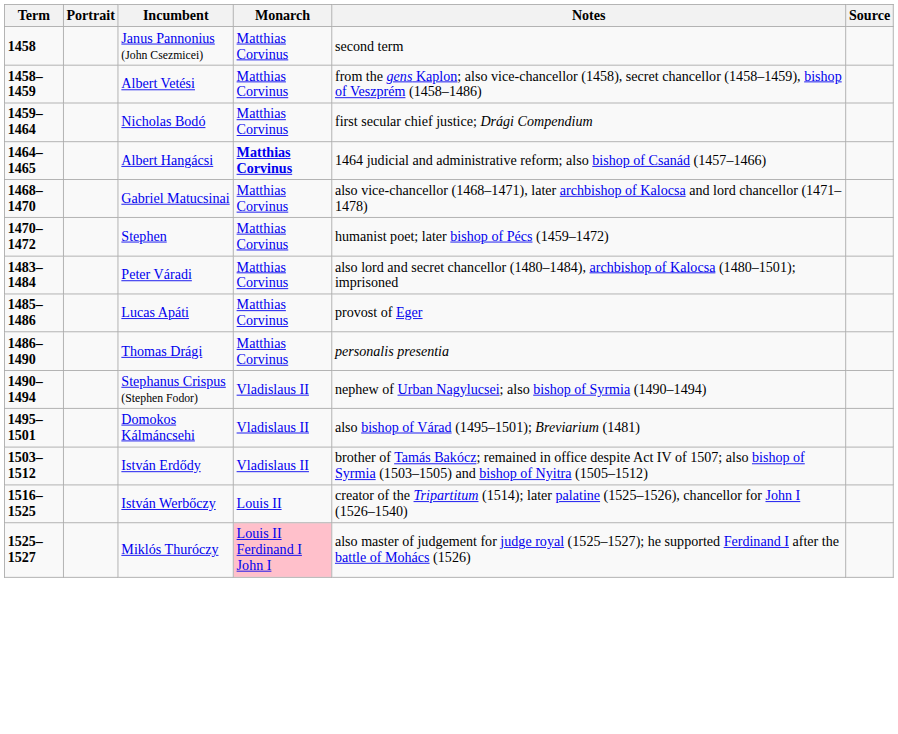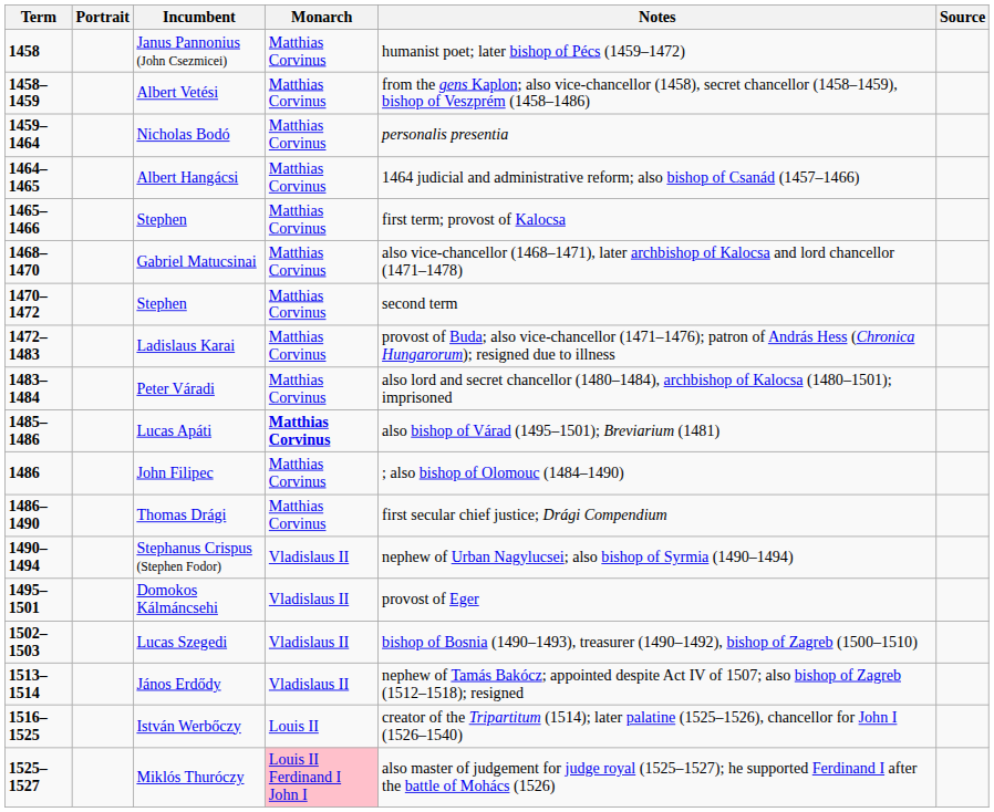Janus Pannonius (John Csezmicei) | Notes: second term -> humanist poet; later bishop of Pécs (1459–1472)
Nicholas Bodó | Notes: first secular chief justice; Drági Compendium -> personalis presentia
Albert Hangácsi | Monarch: bold -> normal
+ row: 1465–1466 | Stephen | Matthias Corvinus | first term; provost of Kalocsa
1470–1472 / Stephen | Notes: humanist poet; later bishop of Pécs (1459–1472) -> second term
+ row: 1472–1483 | Ladislaus Karai | Matthias Corvinus | provost of Buda; also vice-chancellor (1471–1476); patron of András Hess (Chronica Hungarorum); resigned due to illness
Lucas Apáti | Monarch: normal -> bold
Lucas Apáti | Notes: provost of Eger -> also bishop of Várad (1495–1501); Breviarium (1481)
+ row: 1486 | John Filipec | Matthias Corvinus | ; also bishop of Olomouc (1484–1490)
Thomas Drági | Notes: personalis presentia -> first secular chief justice; Drági Compendium
Domokos Kálmáncsehi | Notes: also bishop of Várad (1495–1501); Breviarium (1481) -> provost of Eger
+ row: 1502–1503 | Lucas Szegedi | Vladislaus II | bishop of Bosnia (1490–1493), treasurer (1490–1492), bishop of Zagreb (1500–1510)
- row: 1503–1512 | István Erdődy | Vladislaus II | brother of Tamás Bakócz; remained in office despite Act IV of 1507; also bishop of Syrmia (1503–1505) and bishop of Nyitra (1505–1512)
+ row: 1513–1514 | János Erdődy | Vladislaus II | nephew of Tamás Bakócz; appointed despite Act IV of 1507; also bishop of Zagreb (1512–1518); resigned
